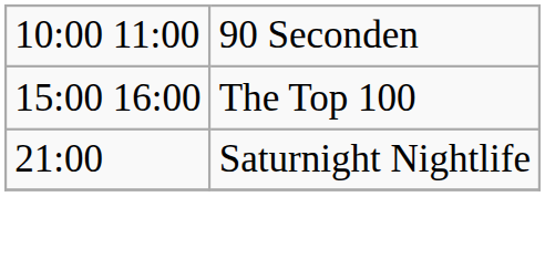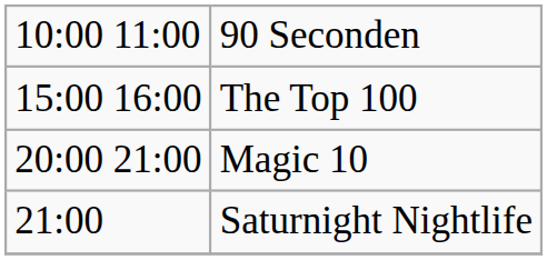+ row: 20:00 21:00 | Magic 10
